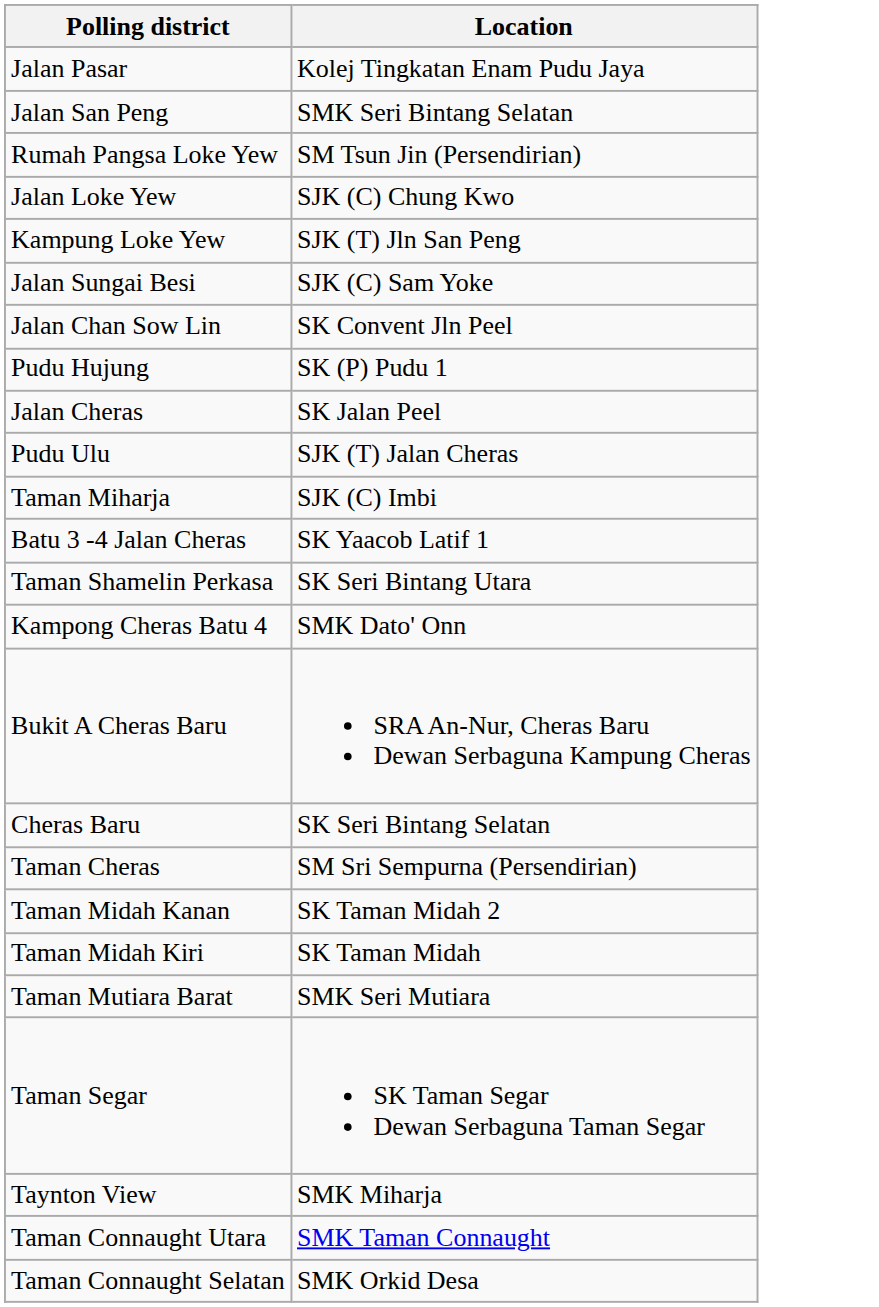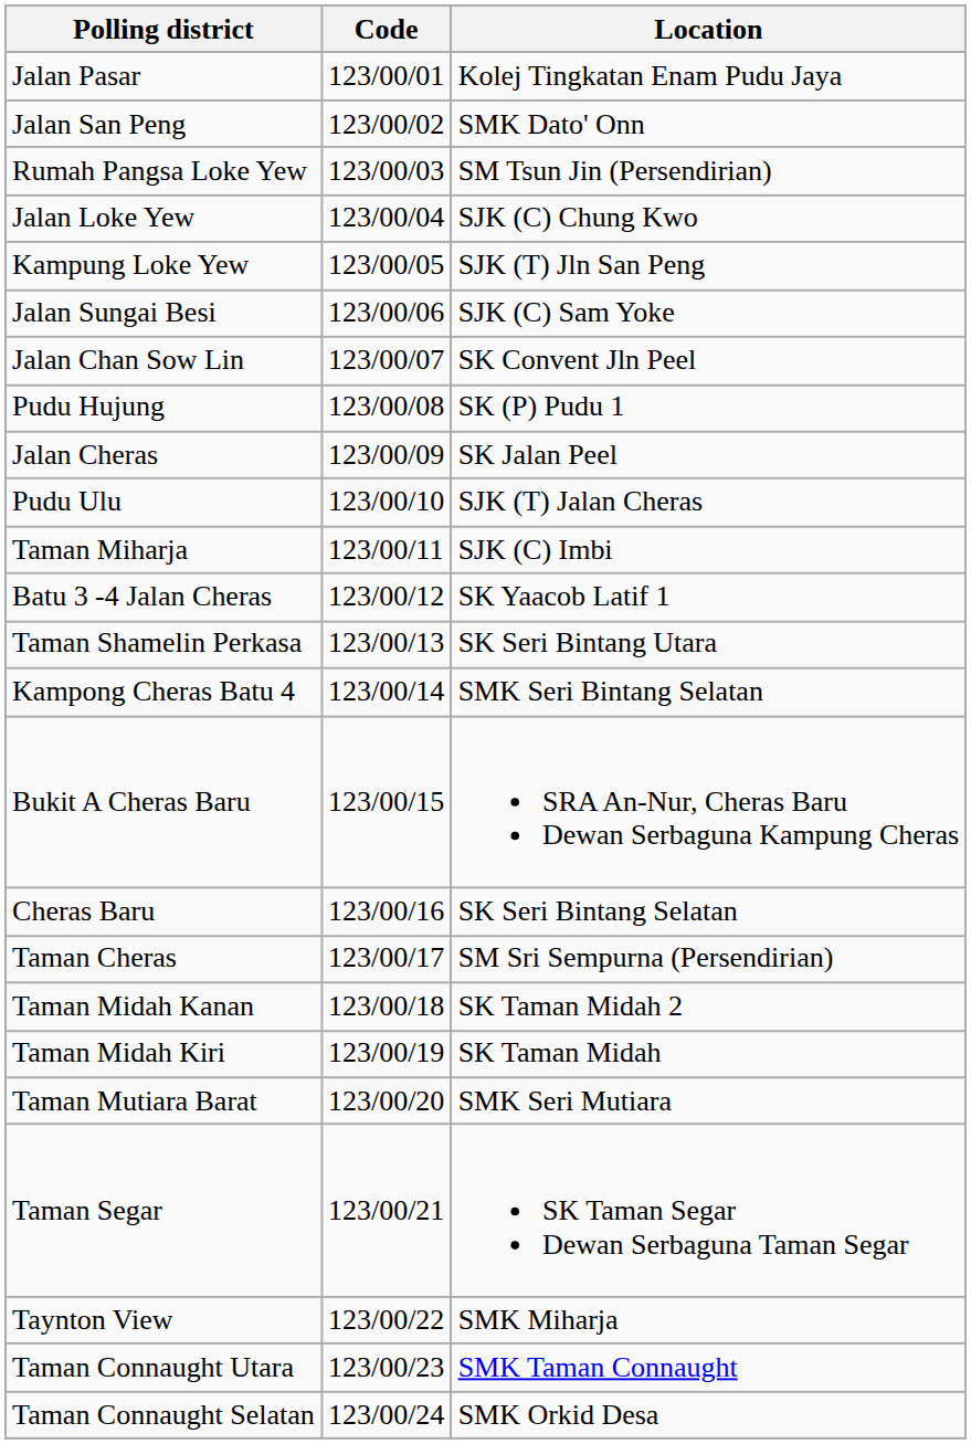+ column: Code | 123/00/01 | 123/00/02 | 123/00/03 | 123/00/04 | 123/00/05 | 123/00/06 | 123/00/07 | 123/00/08 | 123/00/09 | 123/00/10 | 123/00/11 | 123/00/12 | 123/00/13 | 123/00/14 | 123/00/15 | 123/00/16 | 123/00/17 | 123/00/18 | 123/00/19 | 123/00/20 | 123/00/21 | 123/00/22 | 123/00/23 | 123/00/24
Jalan San Peng | Location: SMK Seri Bintang Selatan -> SMK Dato' Onn
Kampong Cheras Batu 4 | Location: SMK Dato' Onn -> SMK Seri Bintang Selatan
